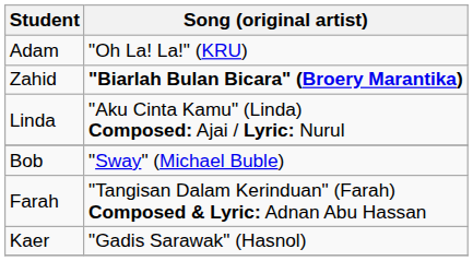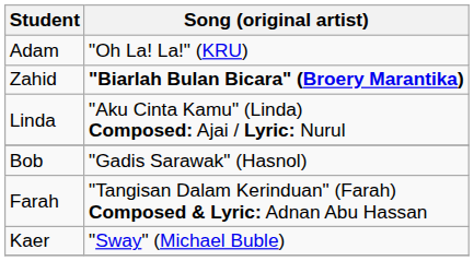Bob | Song (original artist): "Sway" (Michael Buble) -> "Gadis Sarawak" (Hasnol)
Kaer | Song (original artist): "Gadis Sarawak" (Hasnol) -> "Sway" (Michael Buble)
